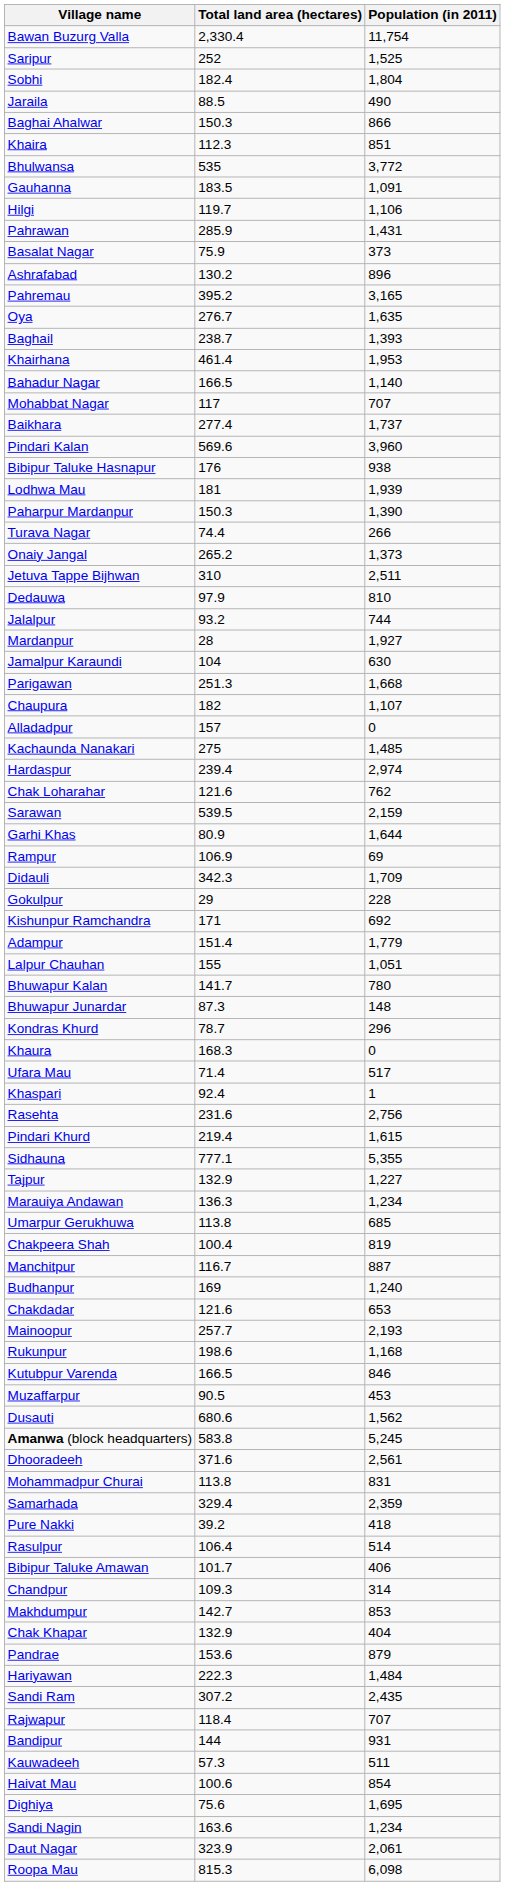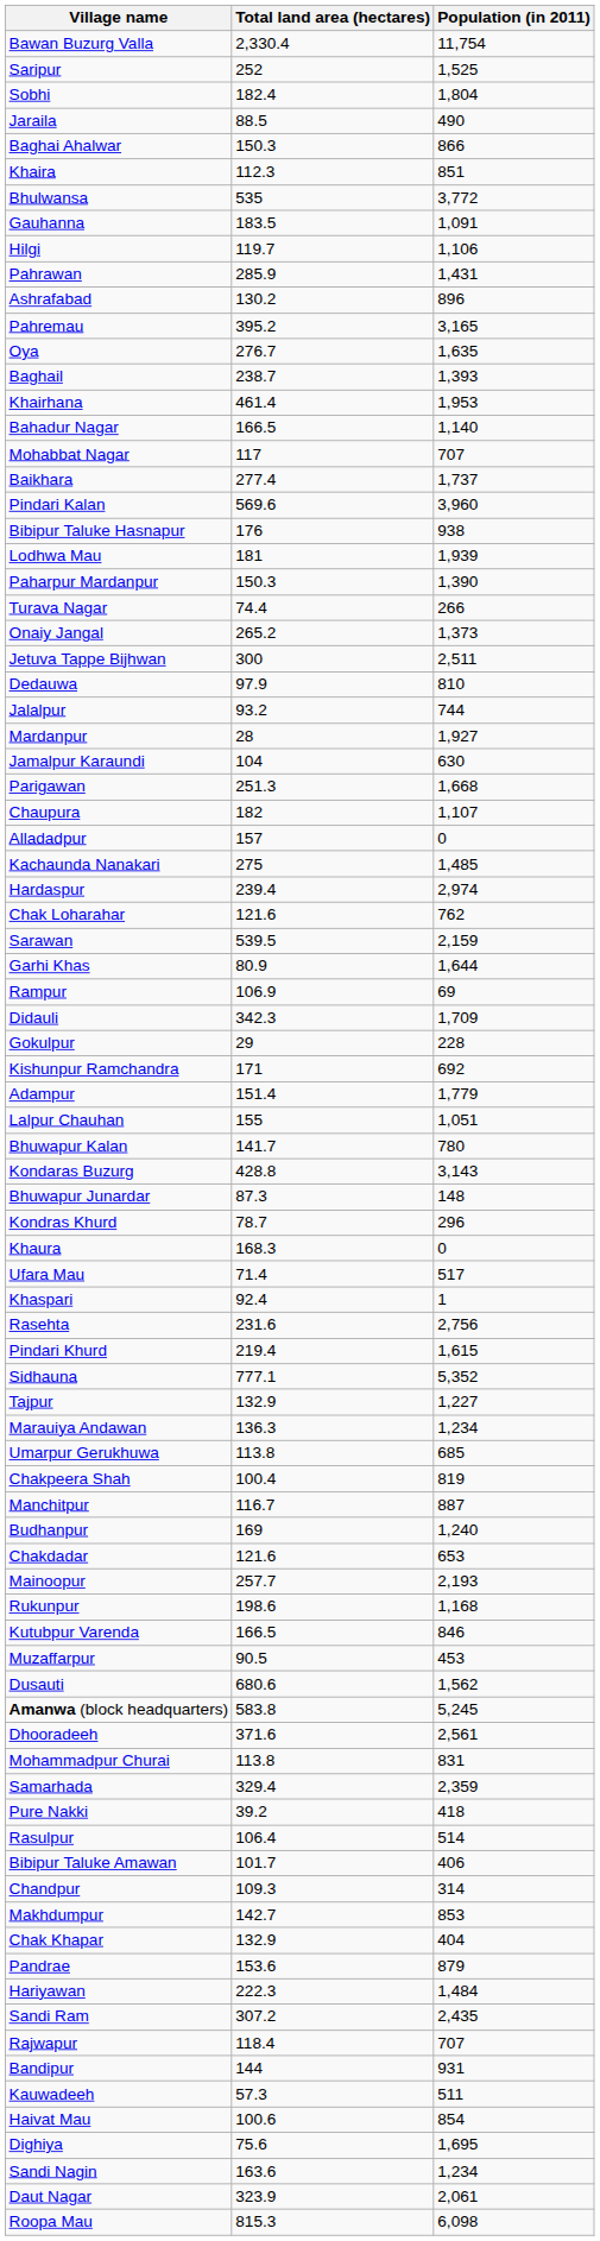- row: Basalat Nagar | 75.9 | 373
Jetuva Tappe Bijhwan | Total land area (hectares): 310 -> 300
+ row: Kondaras Buzurg | 428.8 | 3,143
Sidhauna | Population (in 2011): 5,355 -> 5,352
